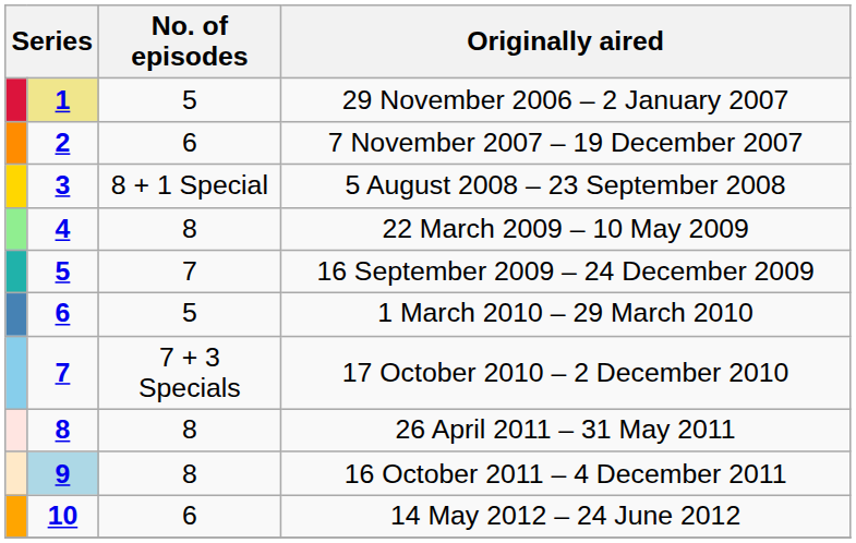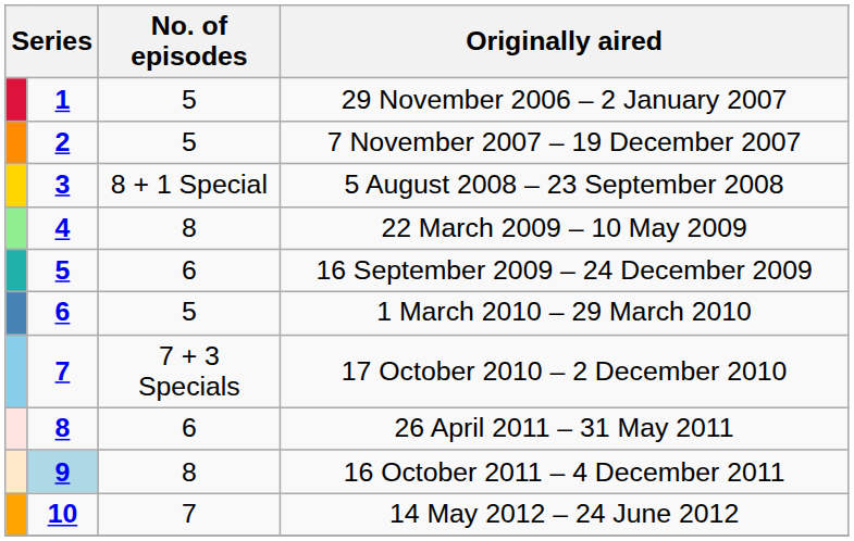29 November 2006 – 2 January 2007 | column 2: khaki background -> no background
7 November 2007 – 19 December 2007 | No. of episodes: 6 -> 5
16 September 2009 – 24 December 2009 | No. of episodes: 7 -> 6
26 April 2011 – 31 May 2011 | No. of episodes: 8 -> 6
14 May 2012 – 24 June 2012 | No. of episodes: 6 -> 7
